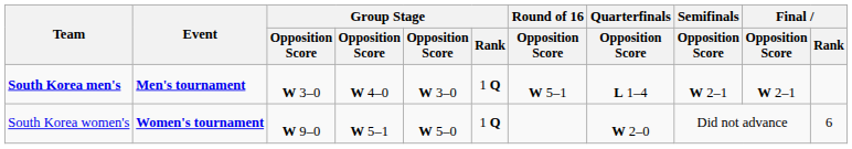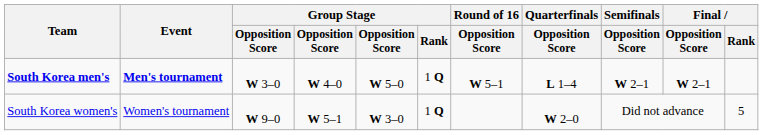South Korea men's | column 5: W 3–0 -> W 5–0
South Korea women's | Event: bold -> normal
South Korea women's | column 5: W 5–0 -> W 3–0
South Korea women's | Final / Rank: 6 -> 5
